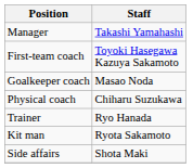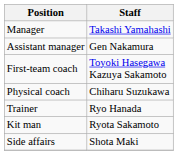+ row: Assistant manager | Gen Nakamura
- row: Goalkeeper coach | Masao Noda
